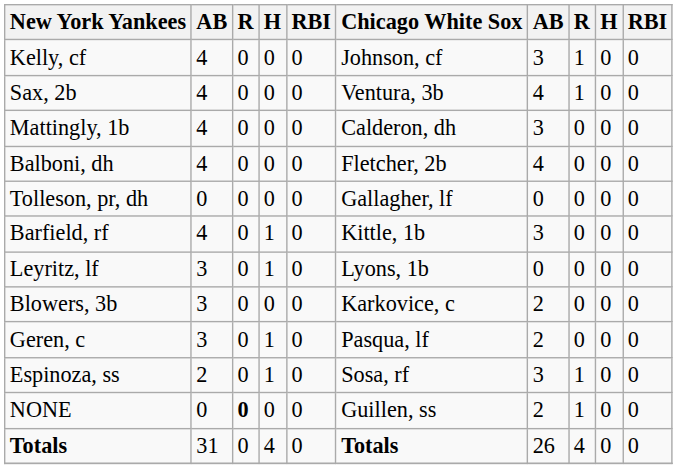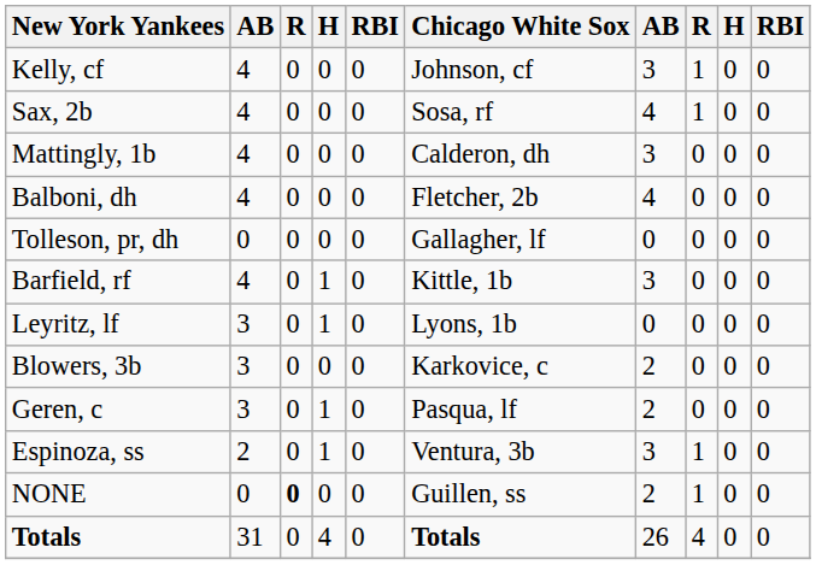Sax, 2b | Chicago White Sox: Ventura, 3b -> Sosa, rf
Espinoza, ss | Chicago White Sox: Sosa, rf -> Ventura, 3b
